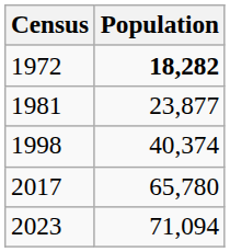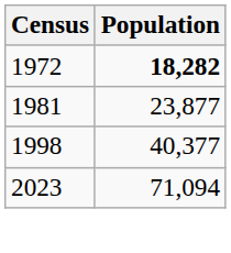1998 | Population: 40,374 -> 40,377
- row: 2017 | 65,780
